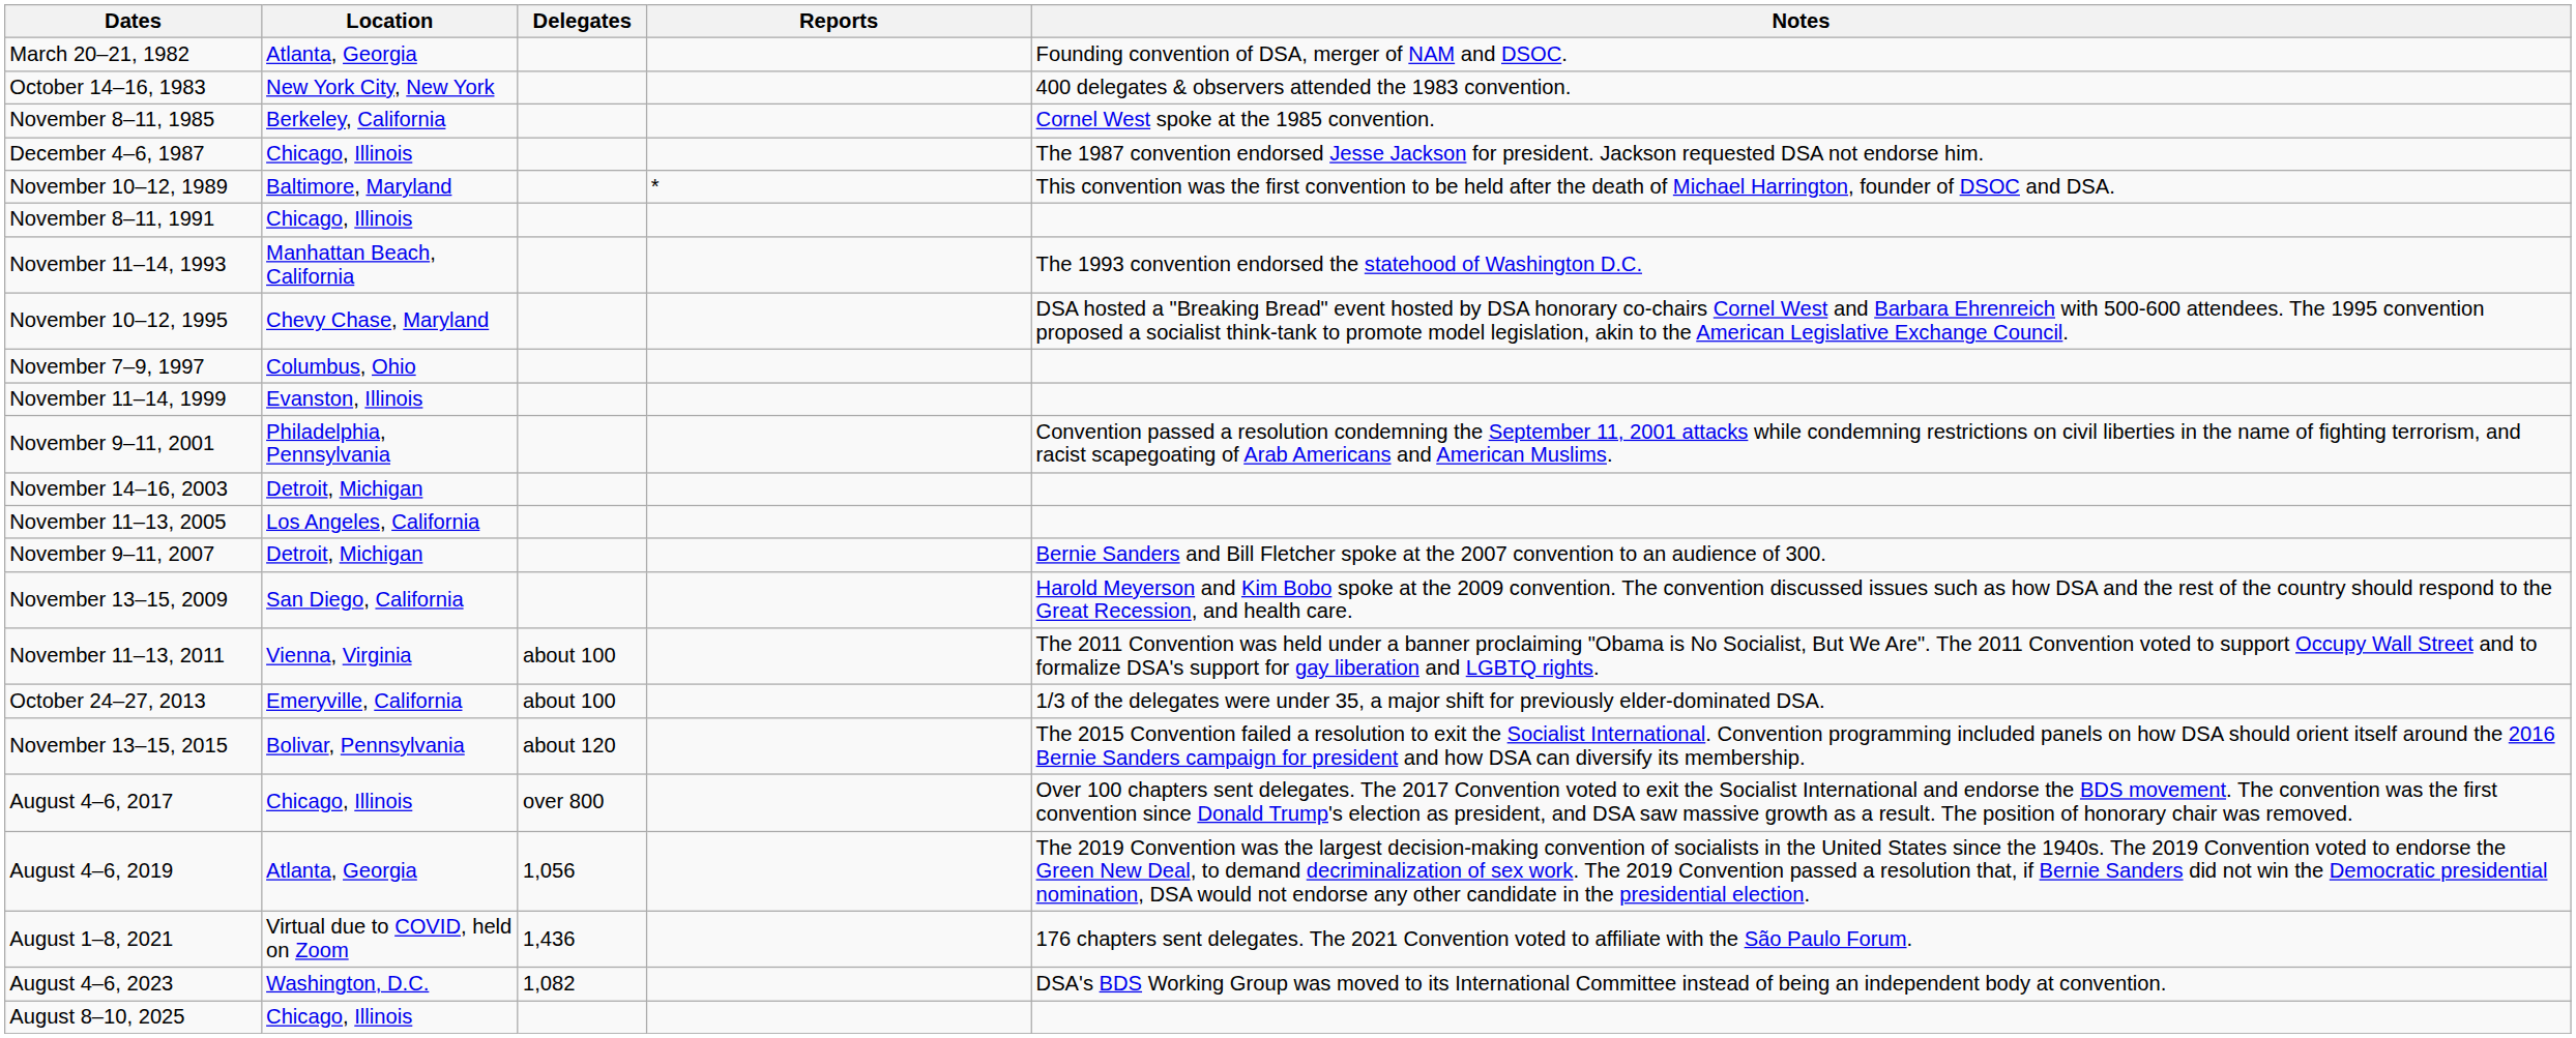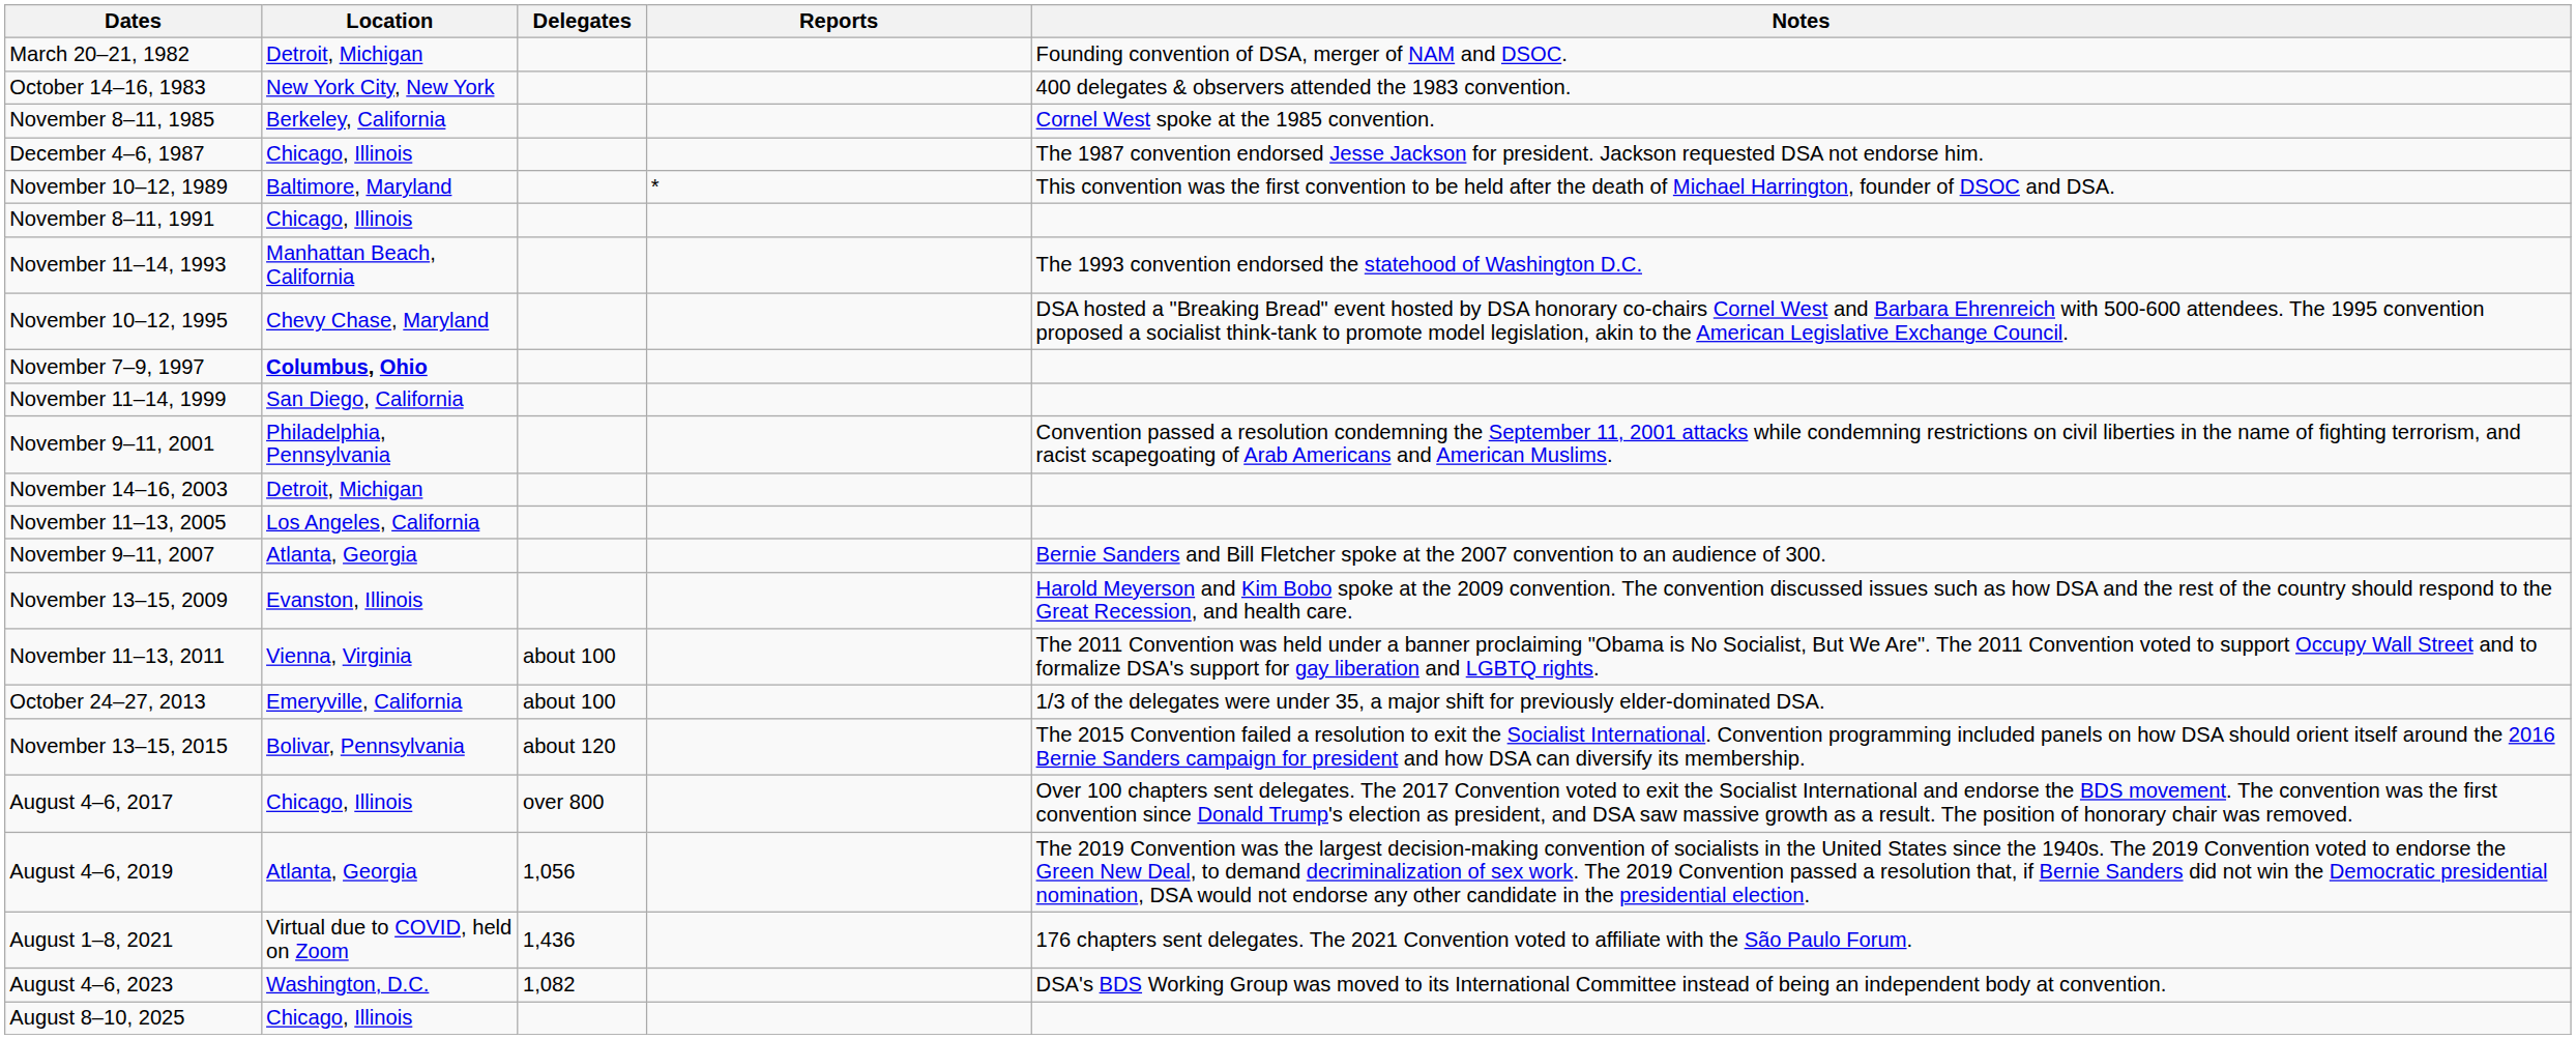March 20–21, 1982 | Location: Atlanta, Georgia -> Detroit, Michigan
November 7–9, 1997 | Location: normal -> bold
November 11–14, 1999 | Location: Evanston, Illinois -> San Diego, California
November 9–11, 2007 | Location: Detroit, Michigan -> Atlanta, Georgia
November 13–15, 2009 | Location: San Diego, California -> Evanston, Illinois
